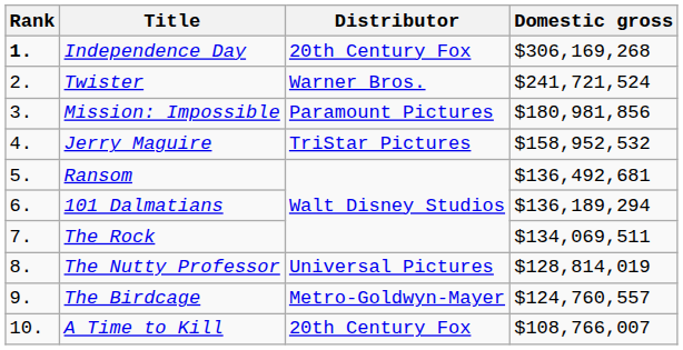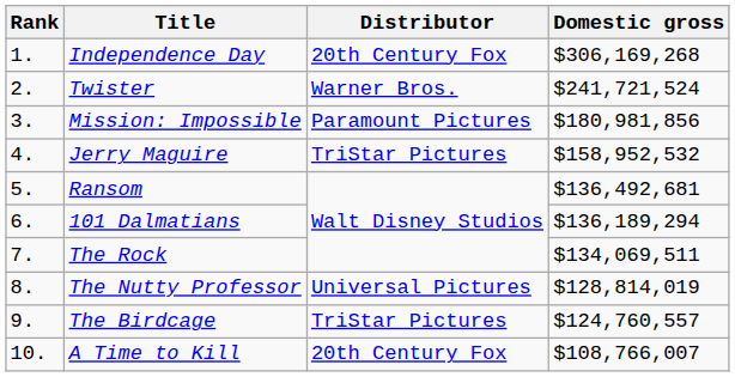Independence Day | Rank: bold -> normal
The Birdcage | Distributor: Metro-Goldwyn-Mayer -> TriStar Pictures
